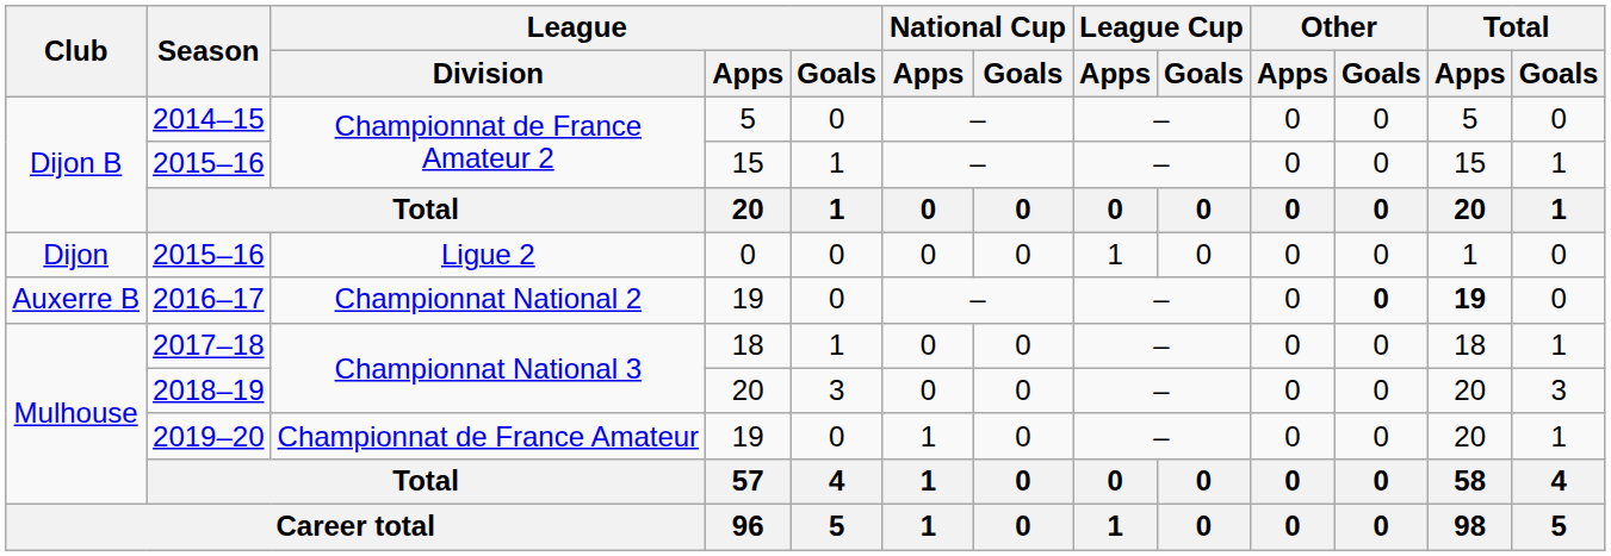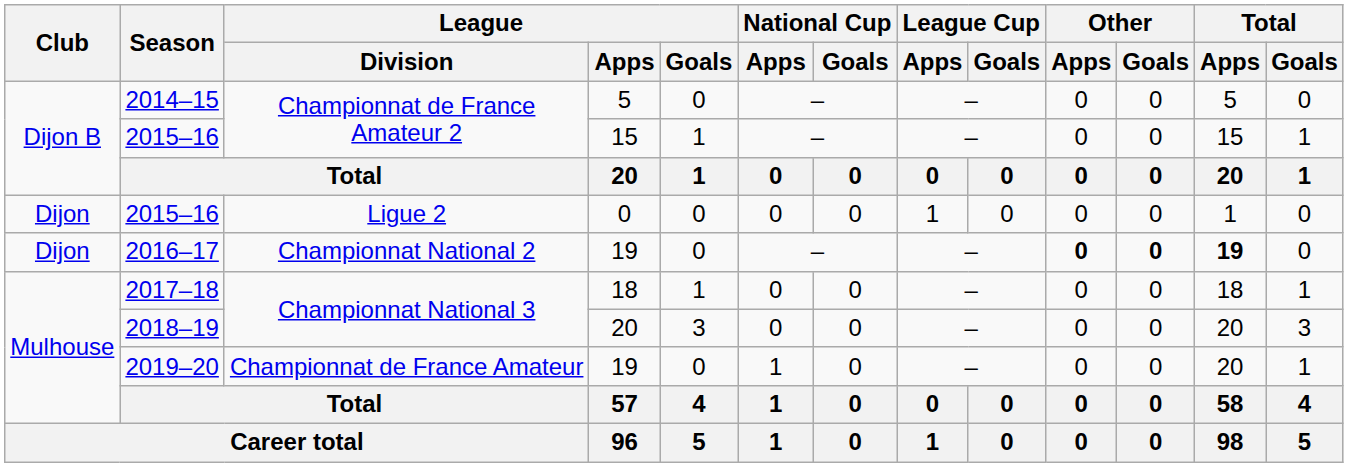2016–17 | Club: Auxerre B -> Dijon
2016–17 | Other / Apps: normal -> bold
